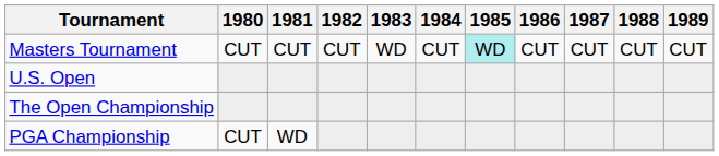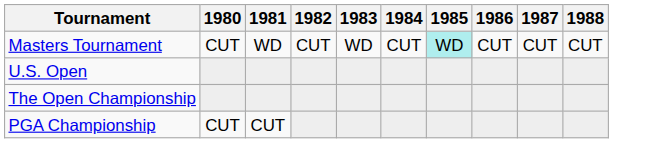- column: 1989 | CUT
Masters Tournament | 1981: CUT -> WD
PGA Championship | 1981: WD -> CUT
